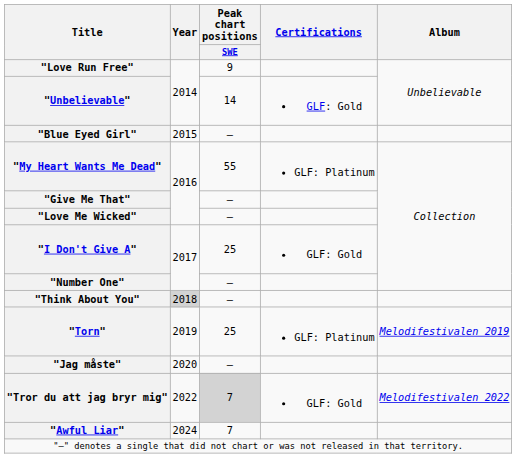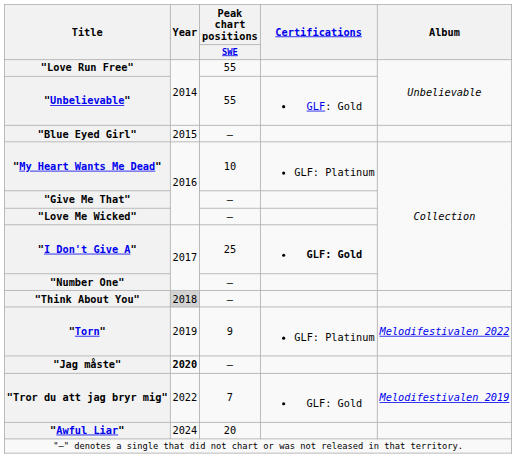"Love Run Free" | Peak chart positions / SWE: 9 -> 55
"Unbelievable" | Peak chart positions / SWE: 14 -> 55
"My Heart Wants Me Dead" | Peak chart positions / SWE: 55 -> 10
"I Don't Give A" | Certifications: normal -> bold
"Torn" | Peak chart positions / SWE: 25 -> 9
"Torn" | Album: Melodifestivalen 2019 -> Melodifestivalen 2022
"Jag måste" | Year: normal -> bold
"Tror du att jag bryr mig" | Peak chart positions / SWE: lightgrey background -> no background
"Tror du att jag bryr mig" | Album: Melodifestivalen 2022 -> Melodifestivalen 2019
"Awful Liar" | Peak chart positions / SWE: 7 -> 20
